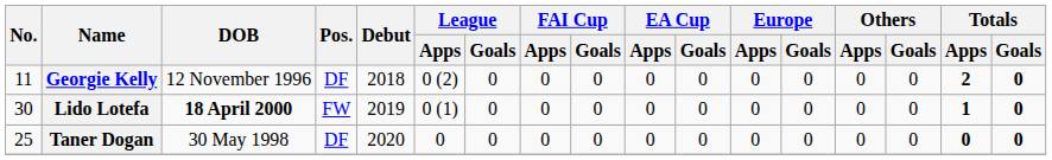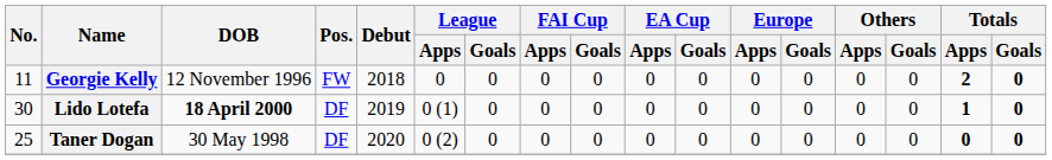Georgie Kelly | Pos.: DF -> FW
Georgie Kelly | League / Apps: 0 (2) -> 0
Lido Lotefa | Pos.: FW -> DF
Taner Dogan | League / Apps: 0 -> 0 (2)
